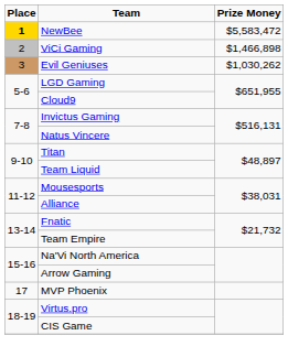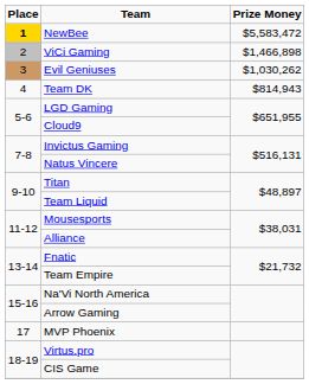+ row: 4 | Team DK | $814,943
